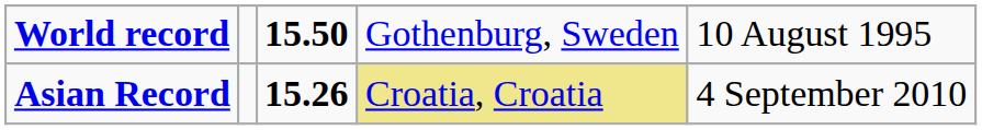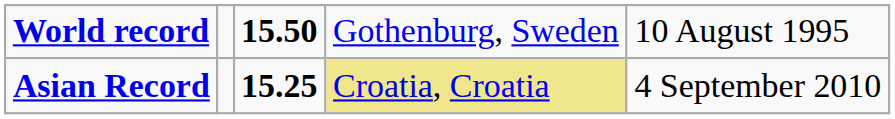Asian Record | column 3: 15.26 -> 15.25
